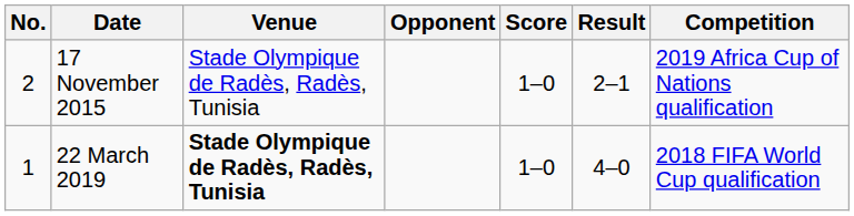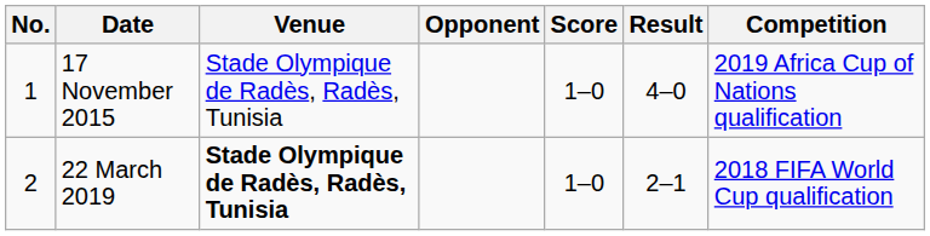17 November 2015 | No.: 2 -> 1
17 November 2015 | Result: 2–1 -> 4–0
22 March 2019 | No.: 1 -> 2
22 March 2019 | Result: 4–0 -> 2–1
